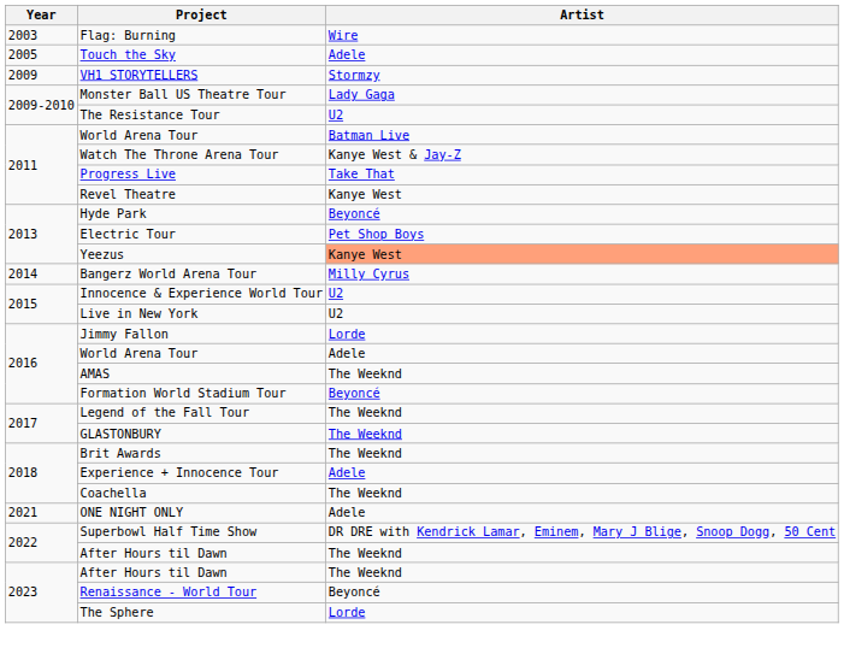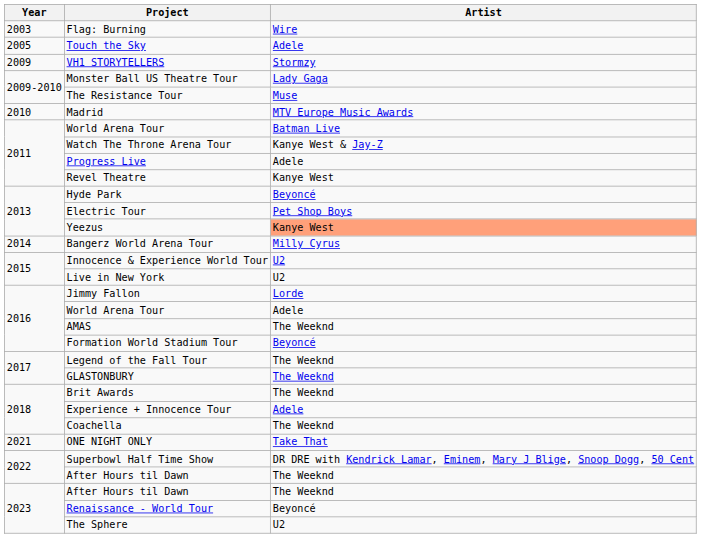The Resistance Tour | Artist: U2 -> Muse
+ row: 2010 | Madrid | MTV Europe Music Awards
Progress Live | Artist: Take That -> Adele
ONE NIGHT ONLY | Artist: Adele -> Take That
The Sphere | Artist: Lorde -> U2
